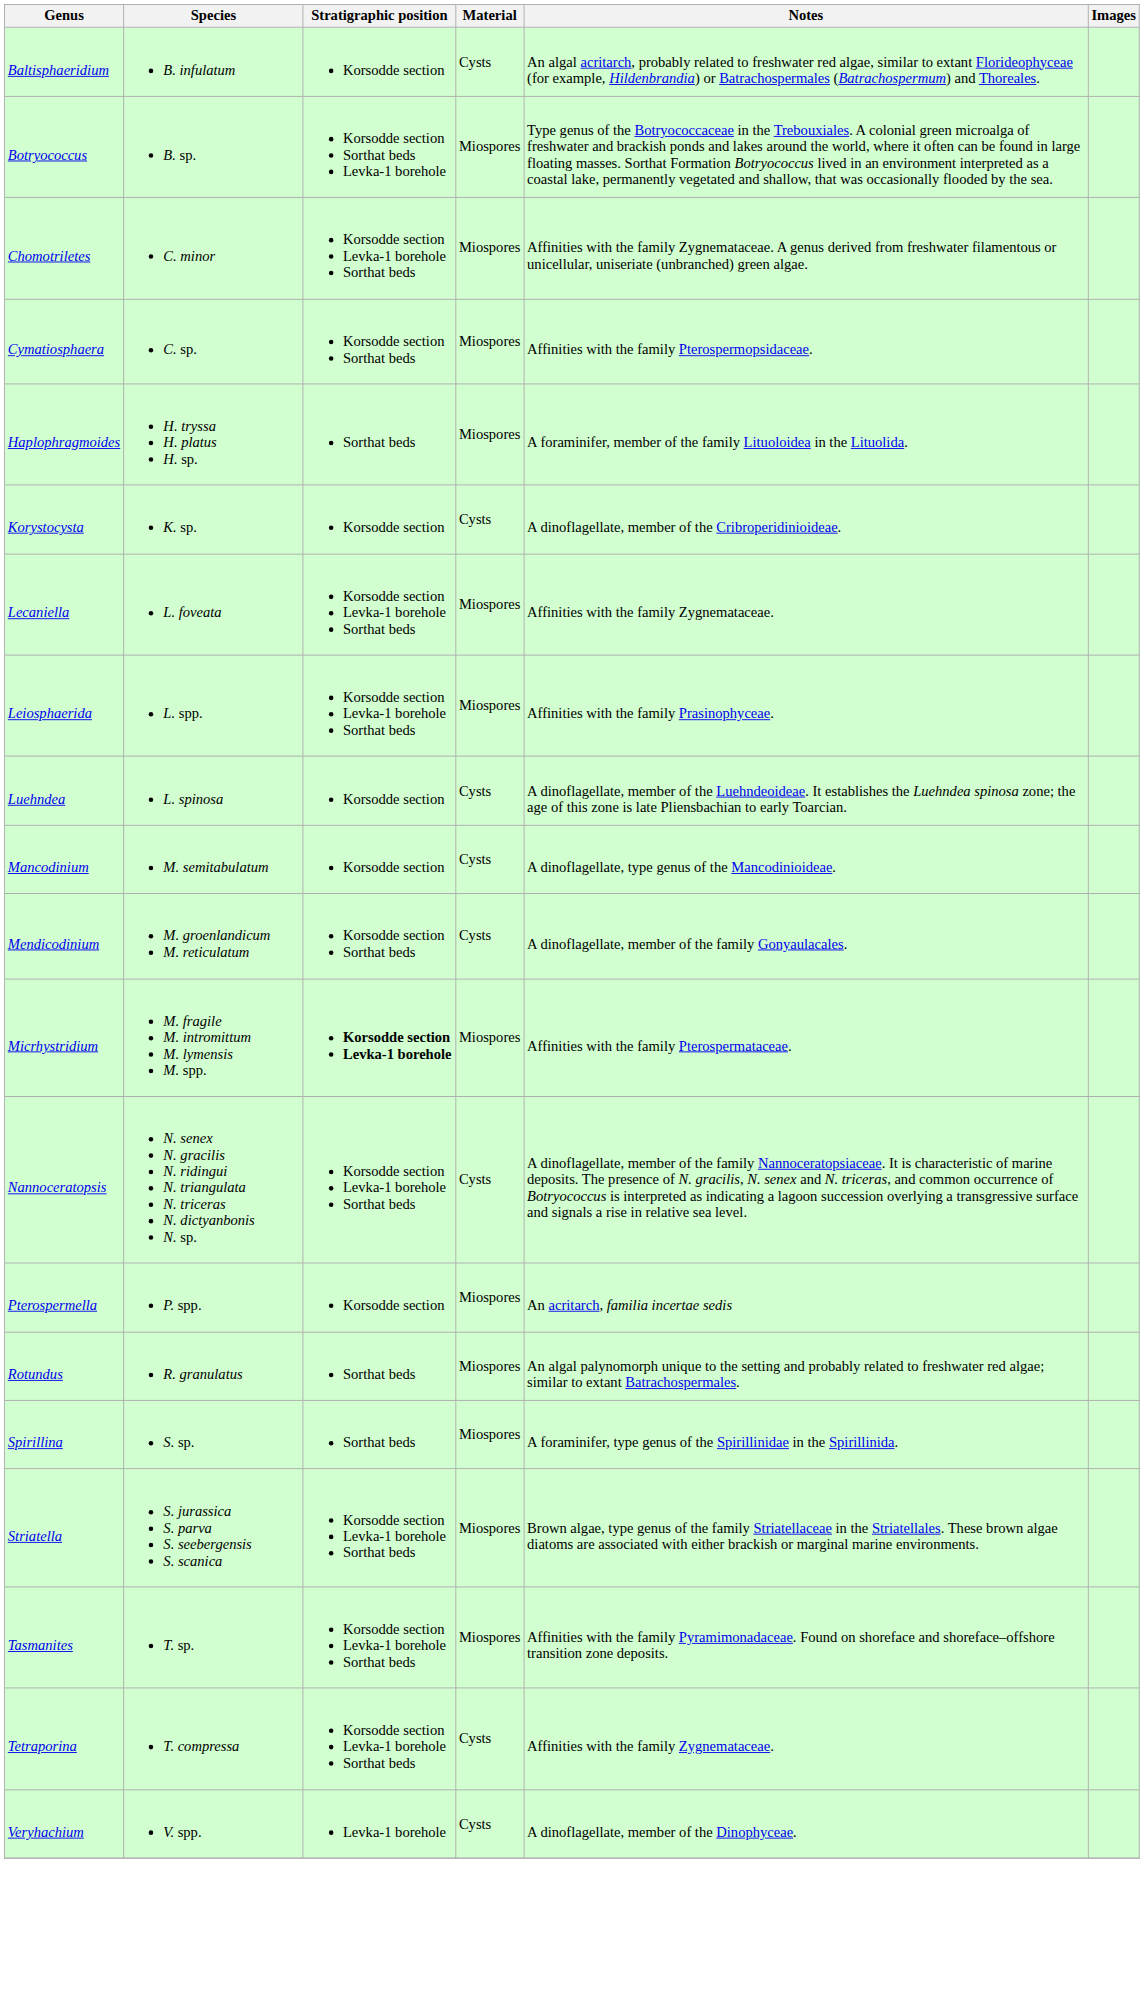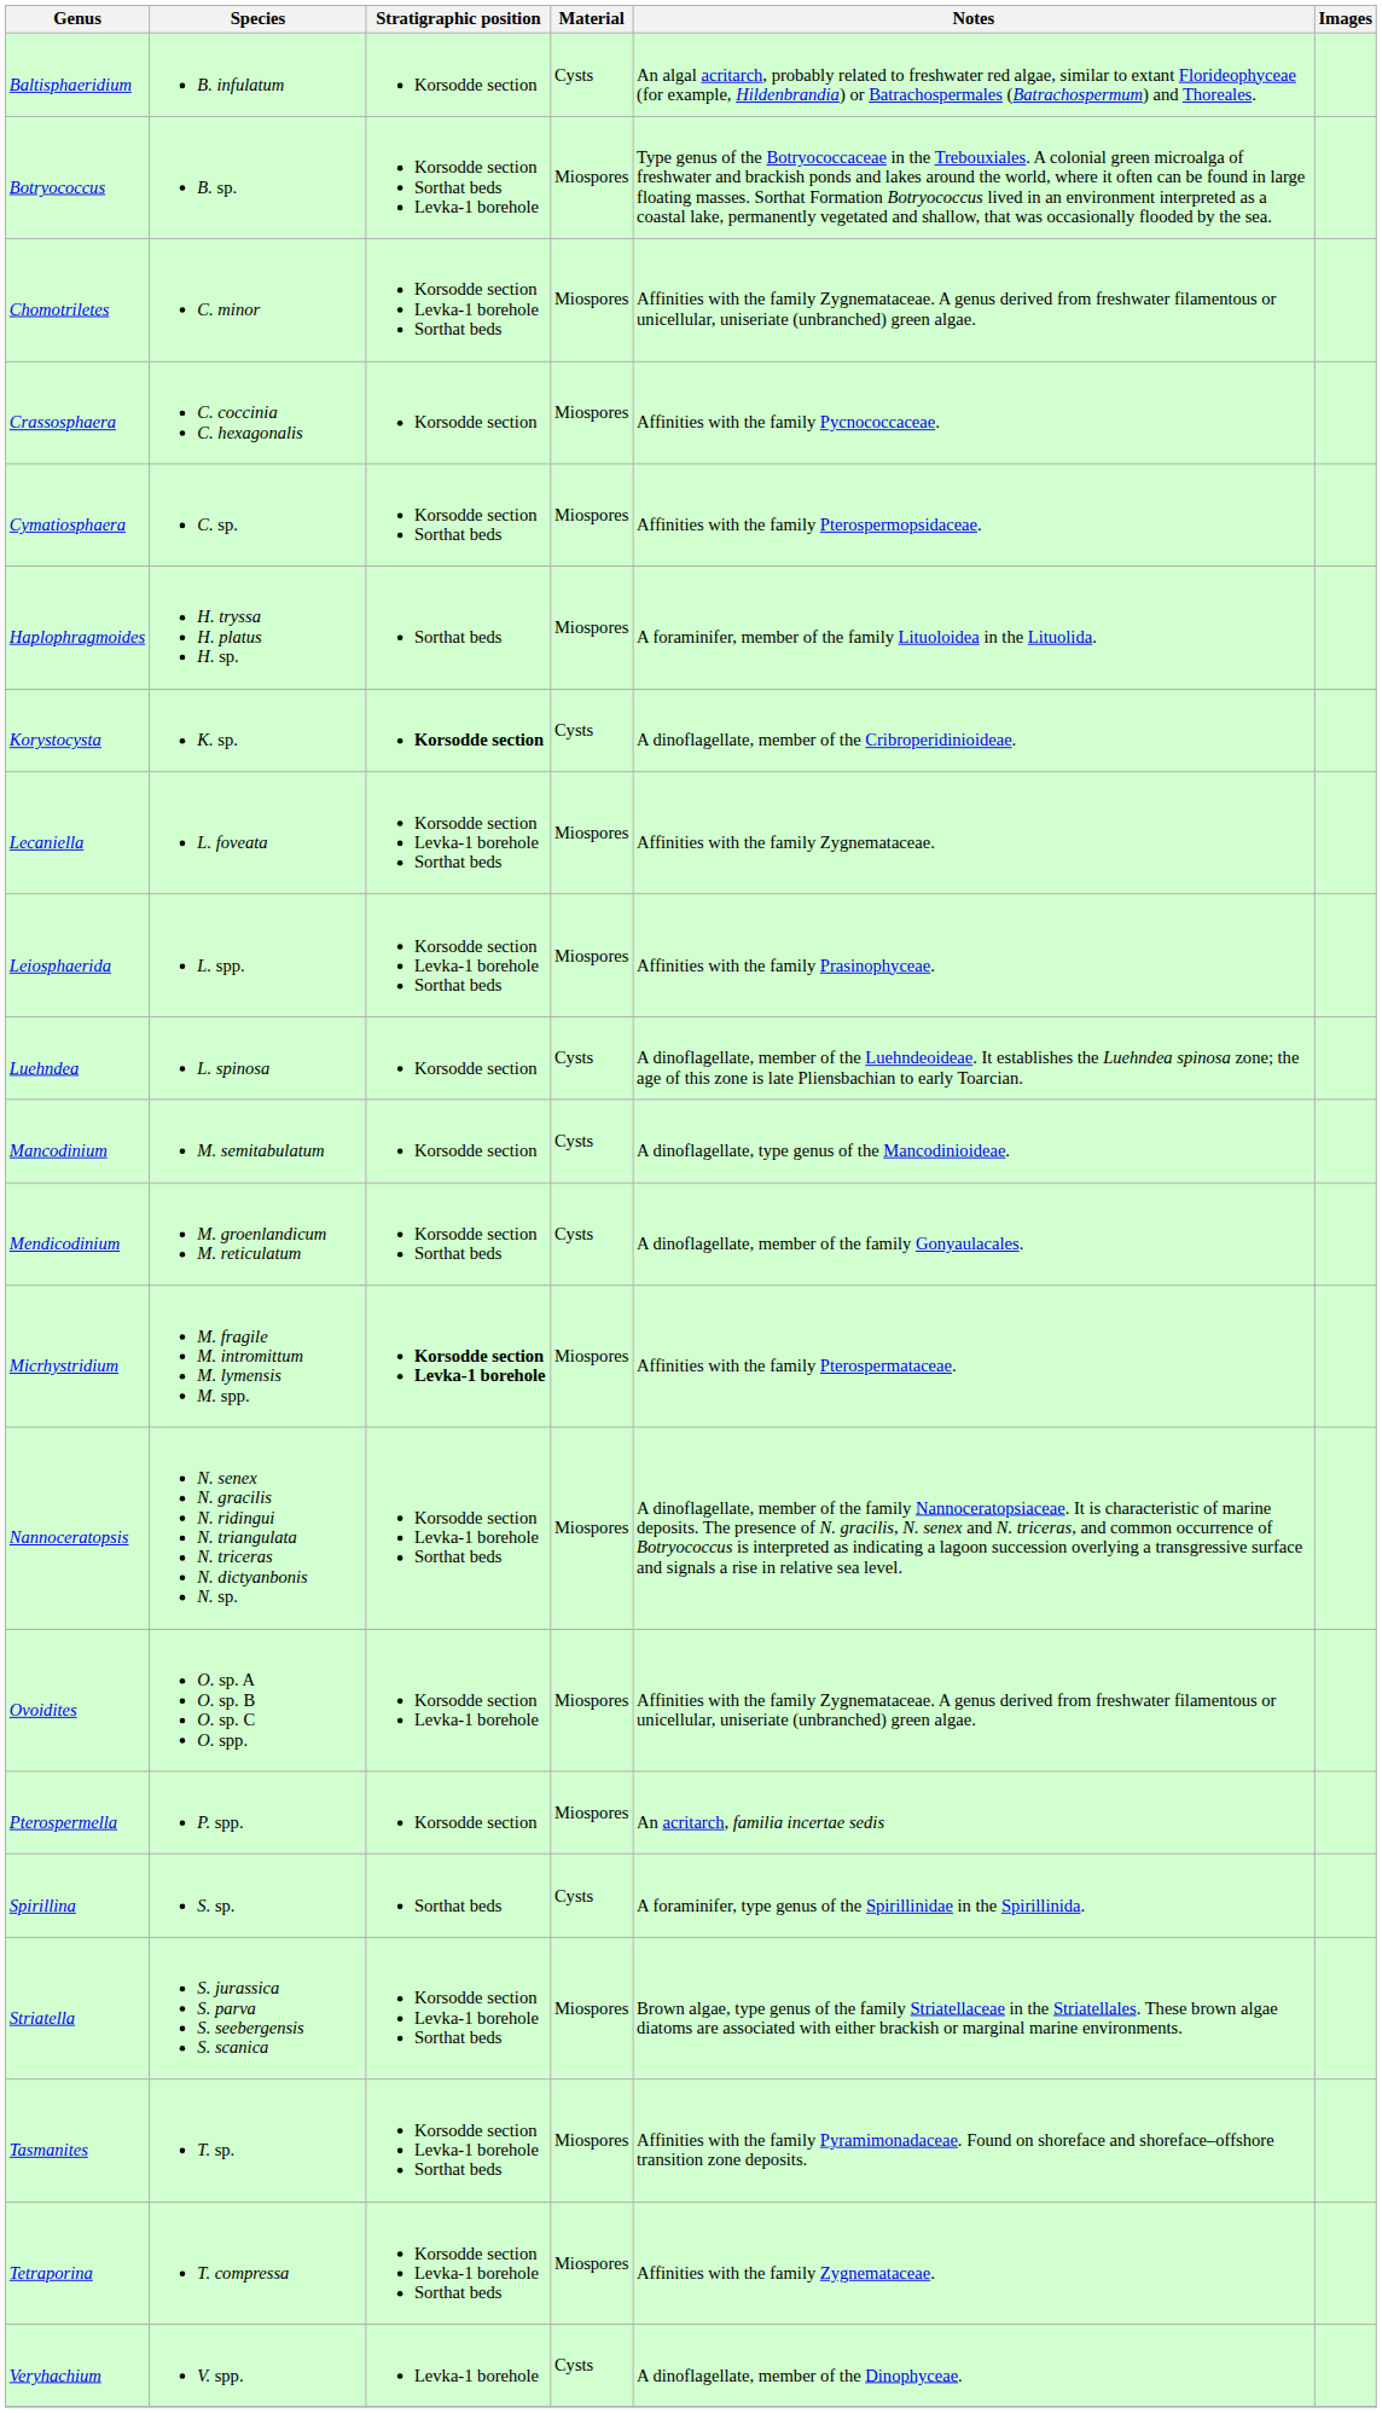+ row: Crassosphaera | C. coccinia C. hexagonalis | Korsodde section | Miospores | Affinities with the family Pycnococcaceae.
Korystocysta | Stratigraphic position: normal -> bold
Nannoceratopsis | Material: Cysts -> Miospores
+ row: Ovoidites | O. sp. A O. sp. B O. sp. C O. spp. | Korsodde section Levka-1 borehole | Miospores | Affinities with the family Zygnemataceae. A genus derived from freshwater filamentous or unicellular, uniseriate (unbranched) green algae.
- row: Rotundus | R. granulatus | Sorthat beds | Miospores | An algal palynomorph unique to the setting and probably related to freshwater red algae; similar to extant Batrachospermales.
Spirillina | Material: Miospores -> Cysts
Tetraporina | Material: Cysts -> Miospores
